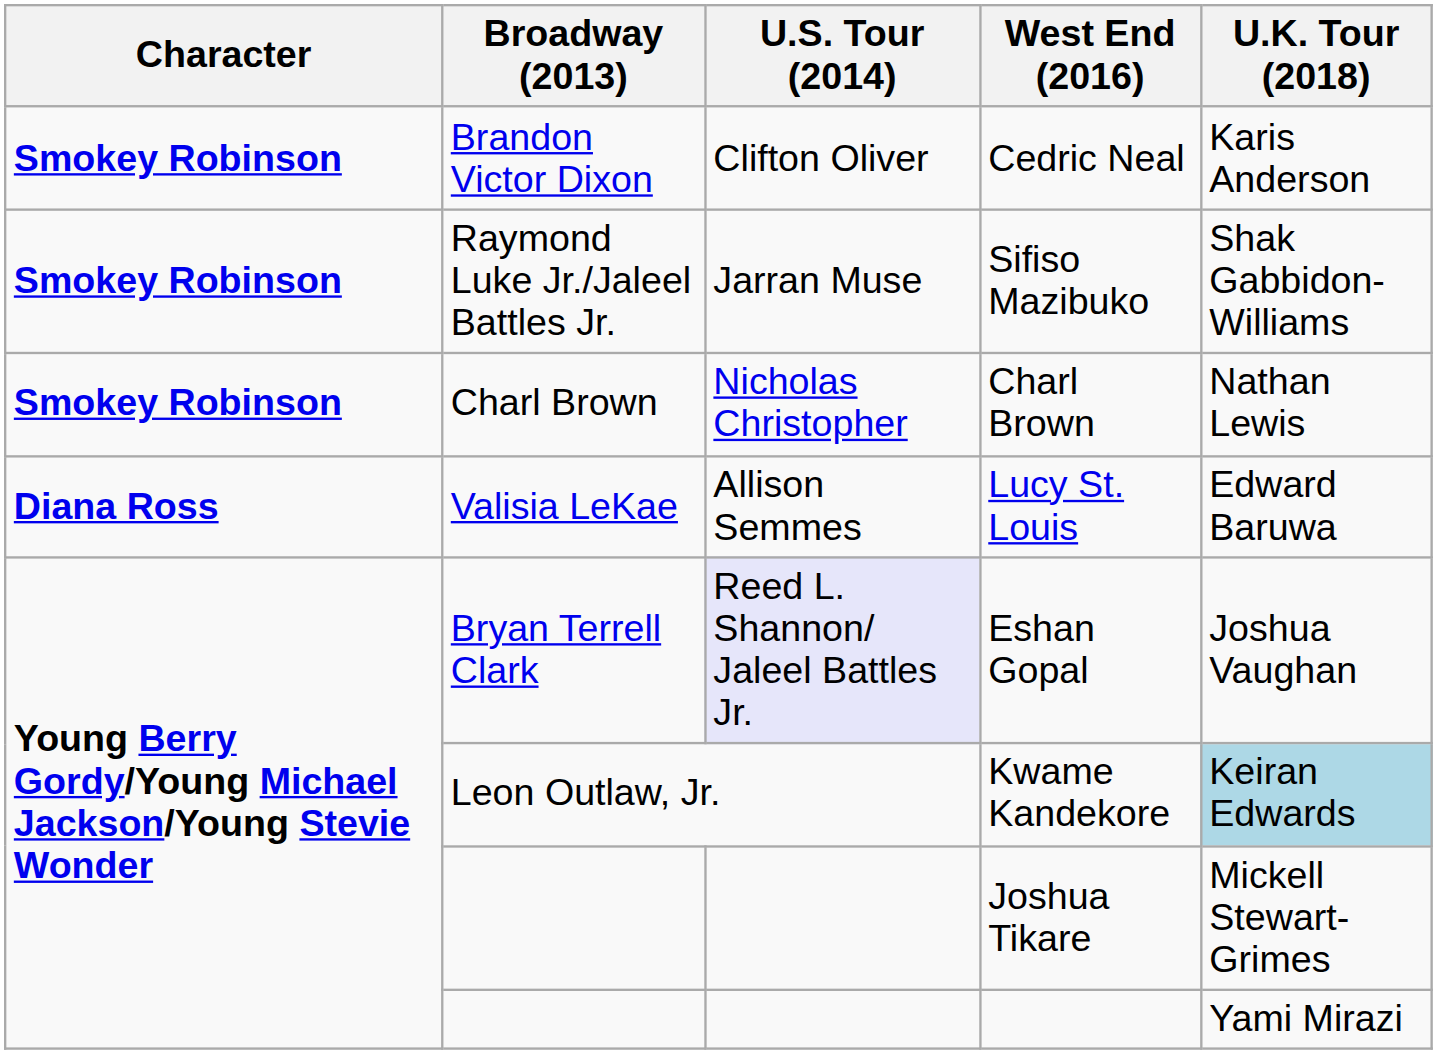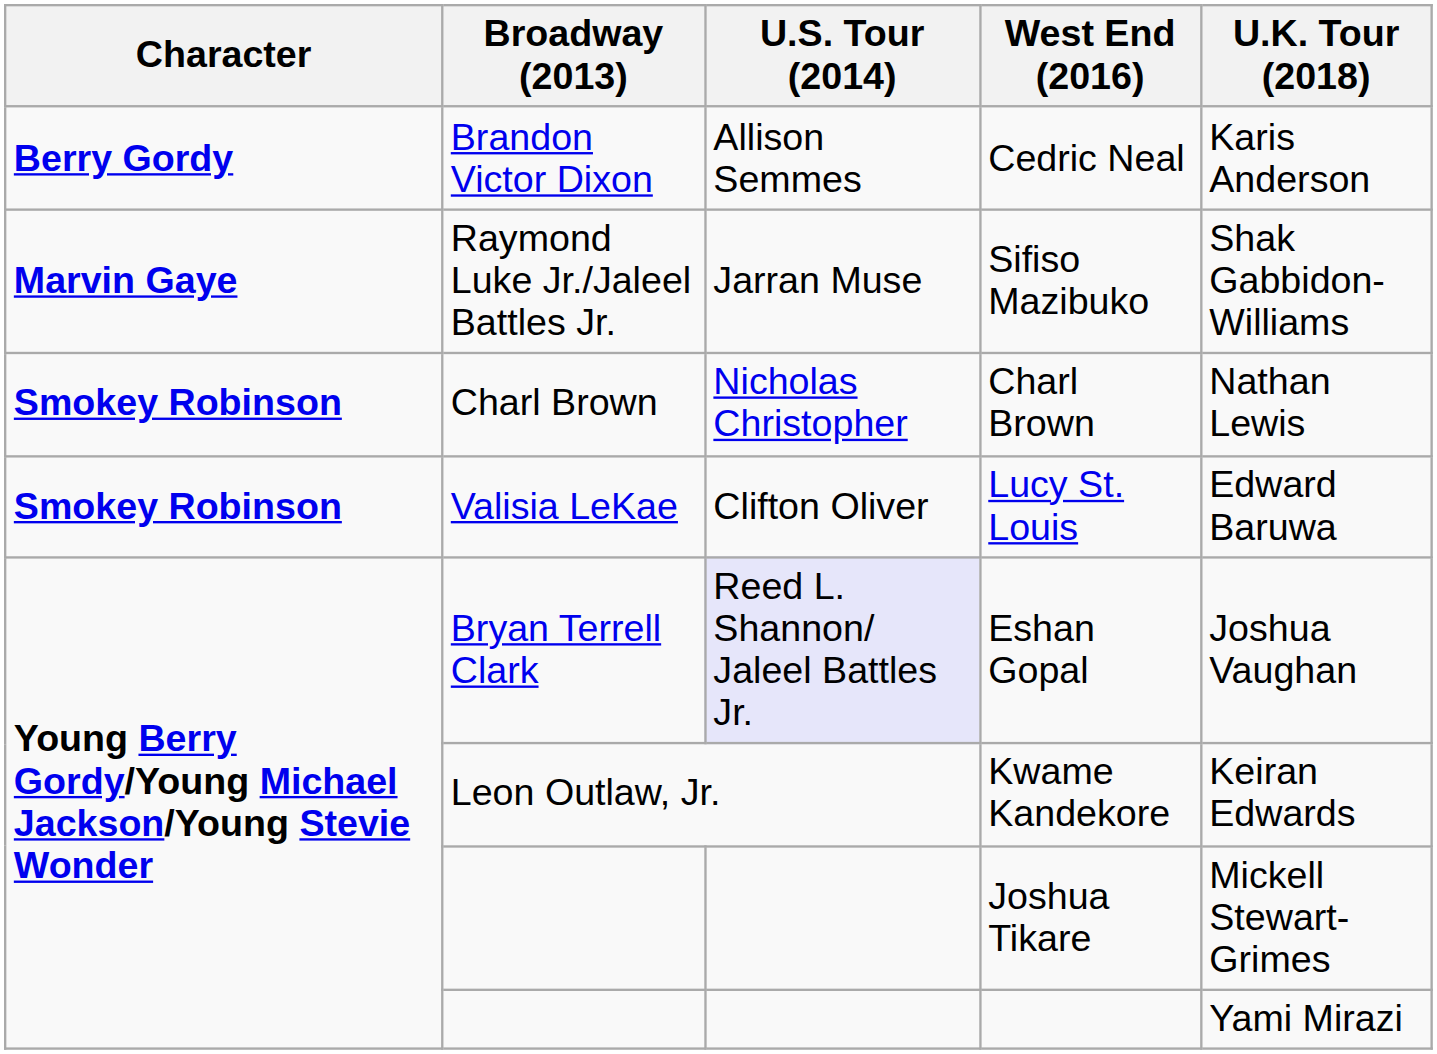Cedric Neal | Character: Smokey Robinson -> Berry Gordy
Cedric Neal | U.S. Tour (2014): Clifton Oliver -> Allison Semmes
Sifiso Mazibuko | Character: Smokey Robinson -> Marvin Gaye
Lucy St. Louis | Character: Diana Ross -> Smokey Robinson
Lucy St. Louis | U.S. Tour (2014): Allison Semmes -> Clifton Oliver
Kwame Kandekore | U.K. Tour (2018): lightblue background -> no background
